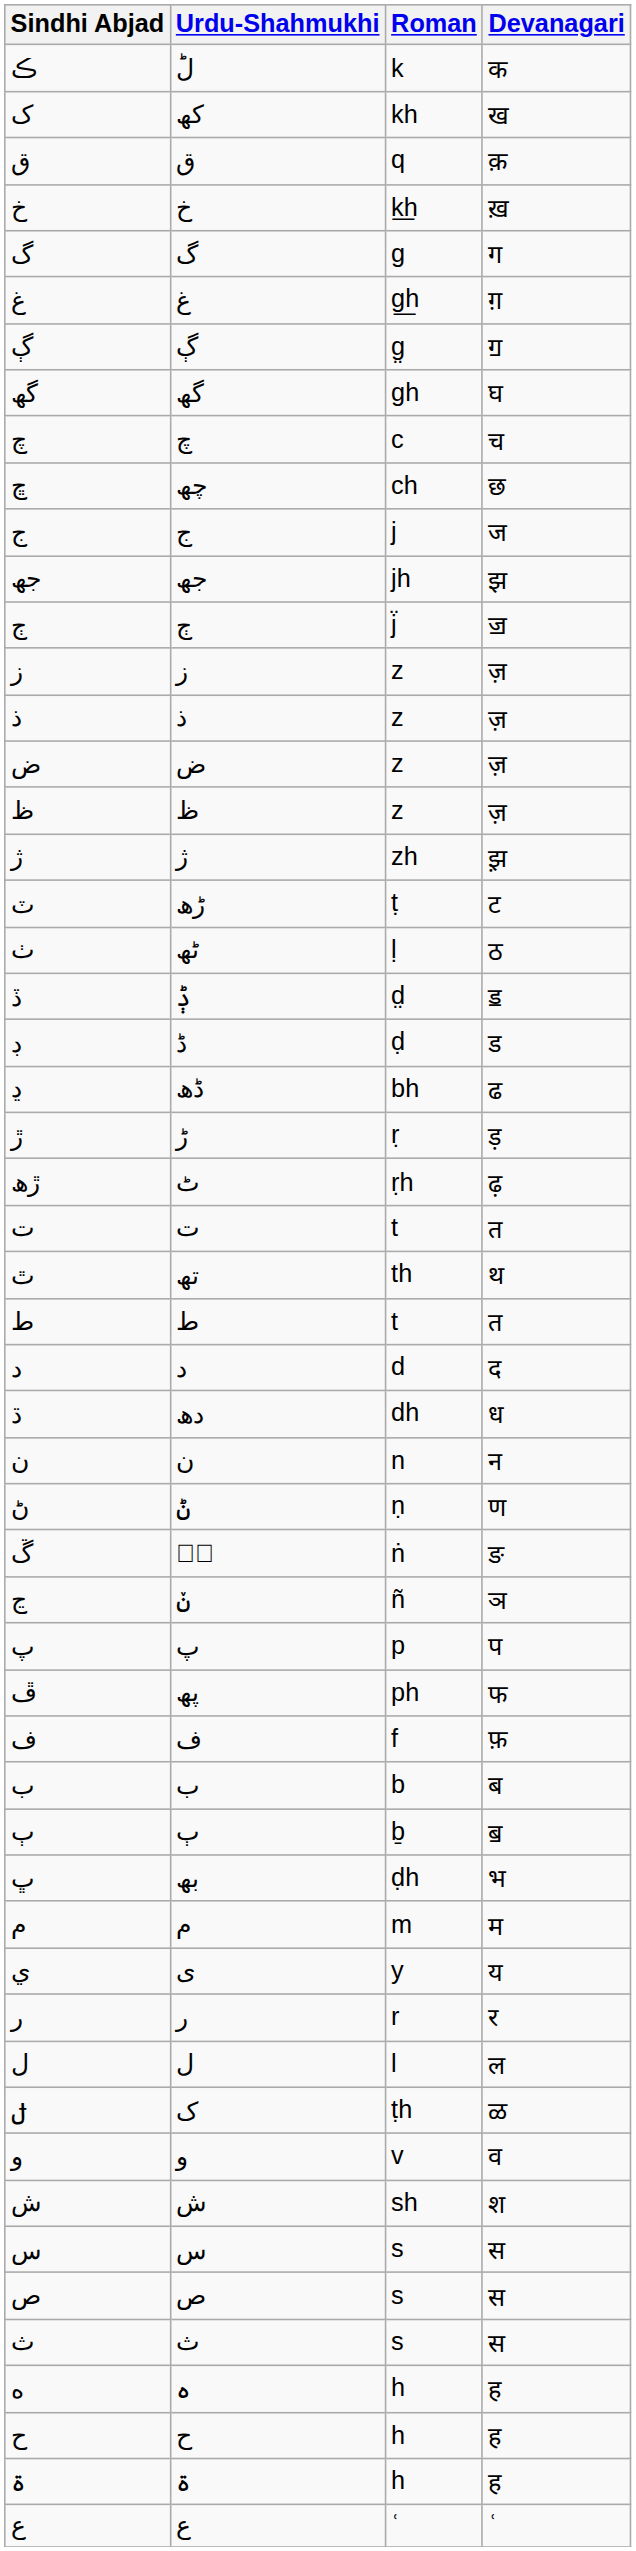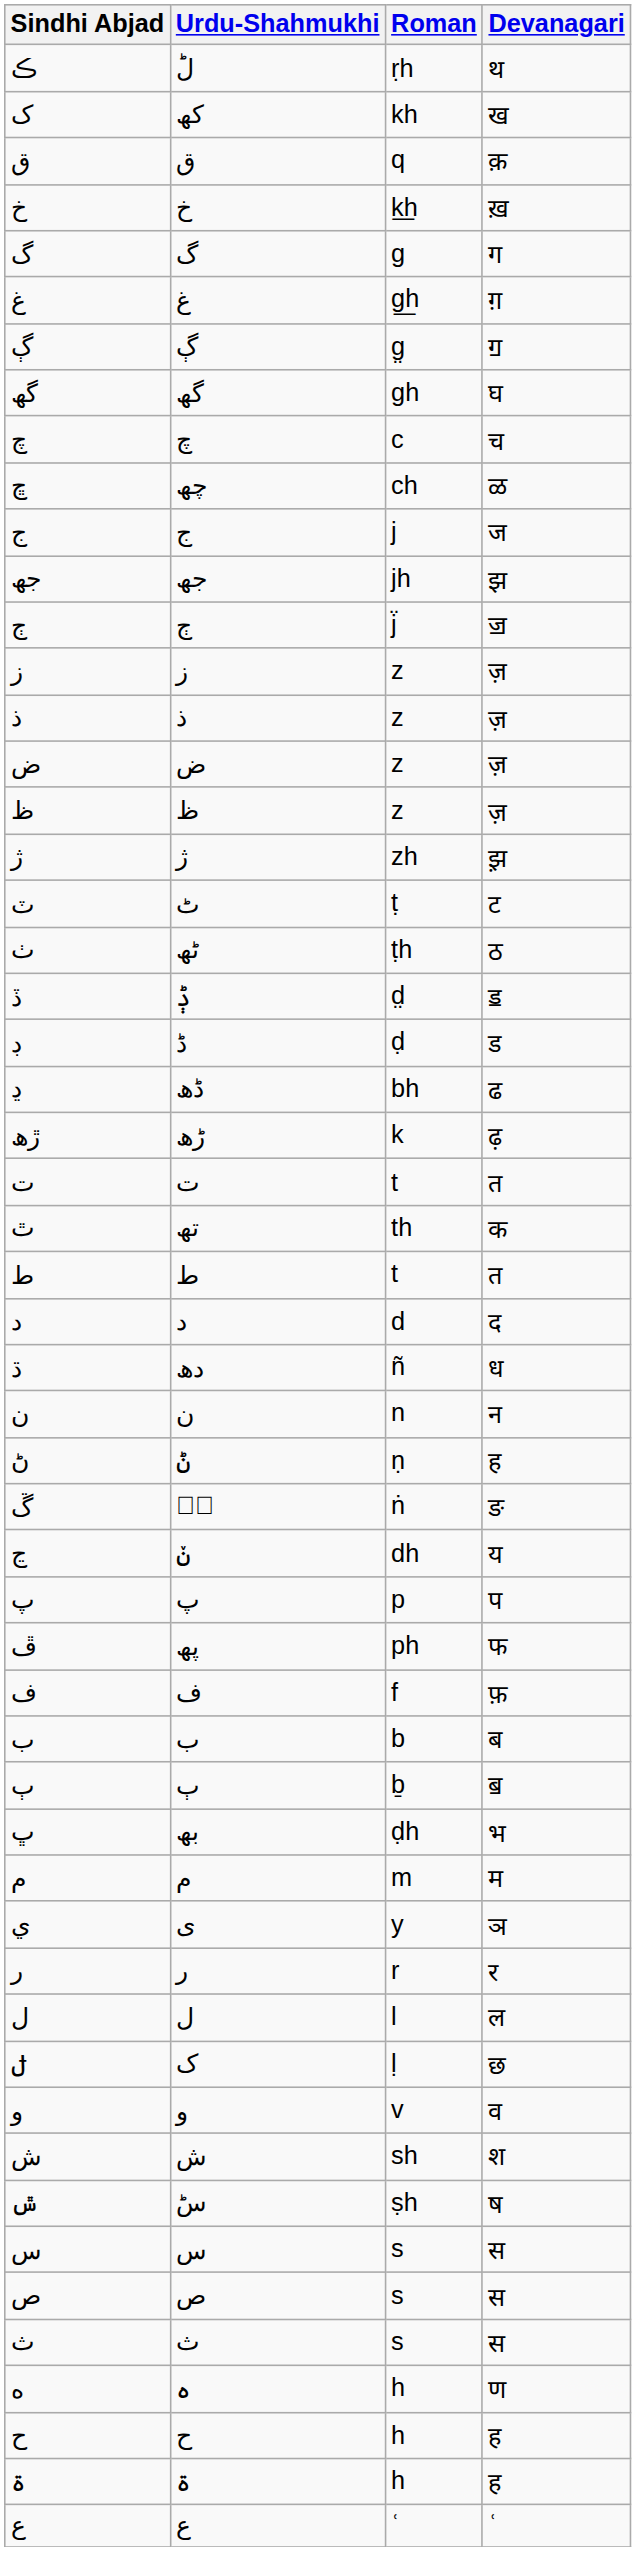ڪ | Roman: k -> ṛh
ڪ | Devanagari: क -> थ
ڇ | Devanagari: छ -> ळ
ٽ | Urdu-Shahmukhi: ڑھ -> ٹ
ٺ | Roman: ḷ -> ṭh
- row: ڙ | ڑ | ṛ | ड़
ڙھ | Urdu-Shahmukhi: ٹ -> ڑھ
ڙھ | Roman: ṛh -> k
ٿ | Devanagari: थ -> क
ڌ | Roman: dh -> ñ
ڻ | Devanagari: ण -> ह
ڃ | Roman: ñ -> dh
ڃ | Devanagari: ञ -> य
ي | Devanagari: य -> ञ
ݪ | Roman: ṭh -> ḷ
ݪ | Devanagari: ळ -> छ
+ row: ݜ | سؕ | ṣh | ष
ه | Devanagari: ह -> ण
